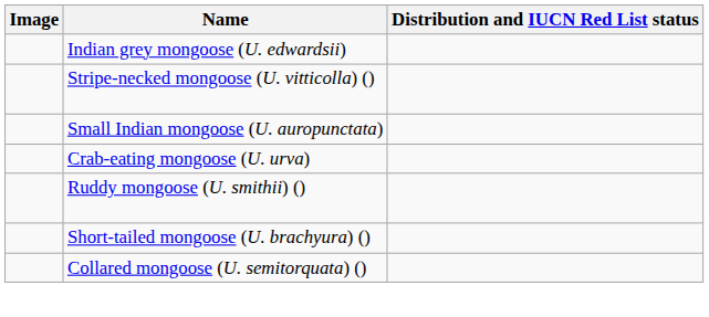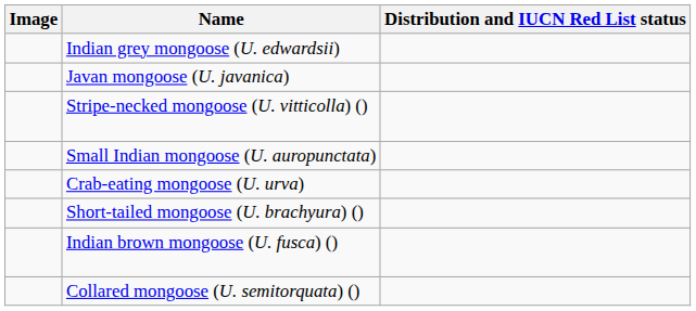+ row: Javan mongoose (U. javanica)
- row: Ruddy mongoose (U. smithii) ()
+ row: Indian brown mongoose (U. fusca) ()
